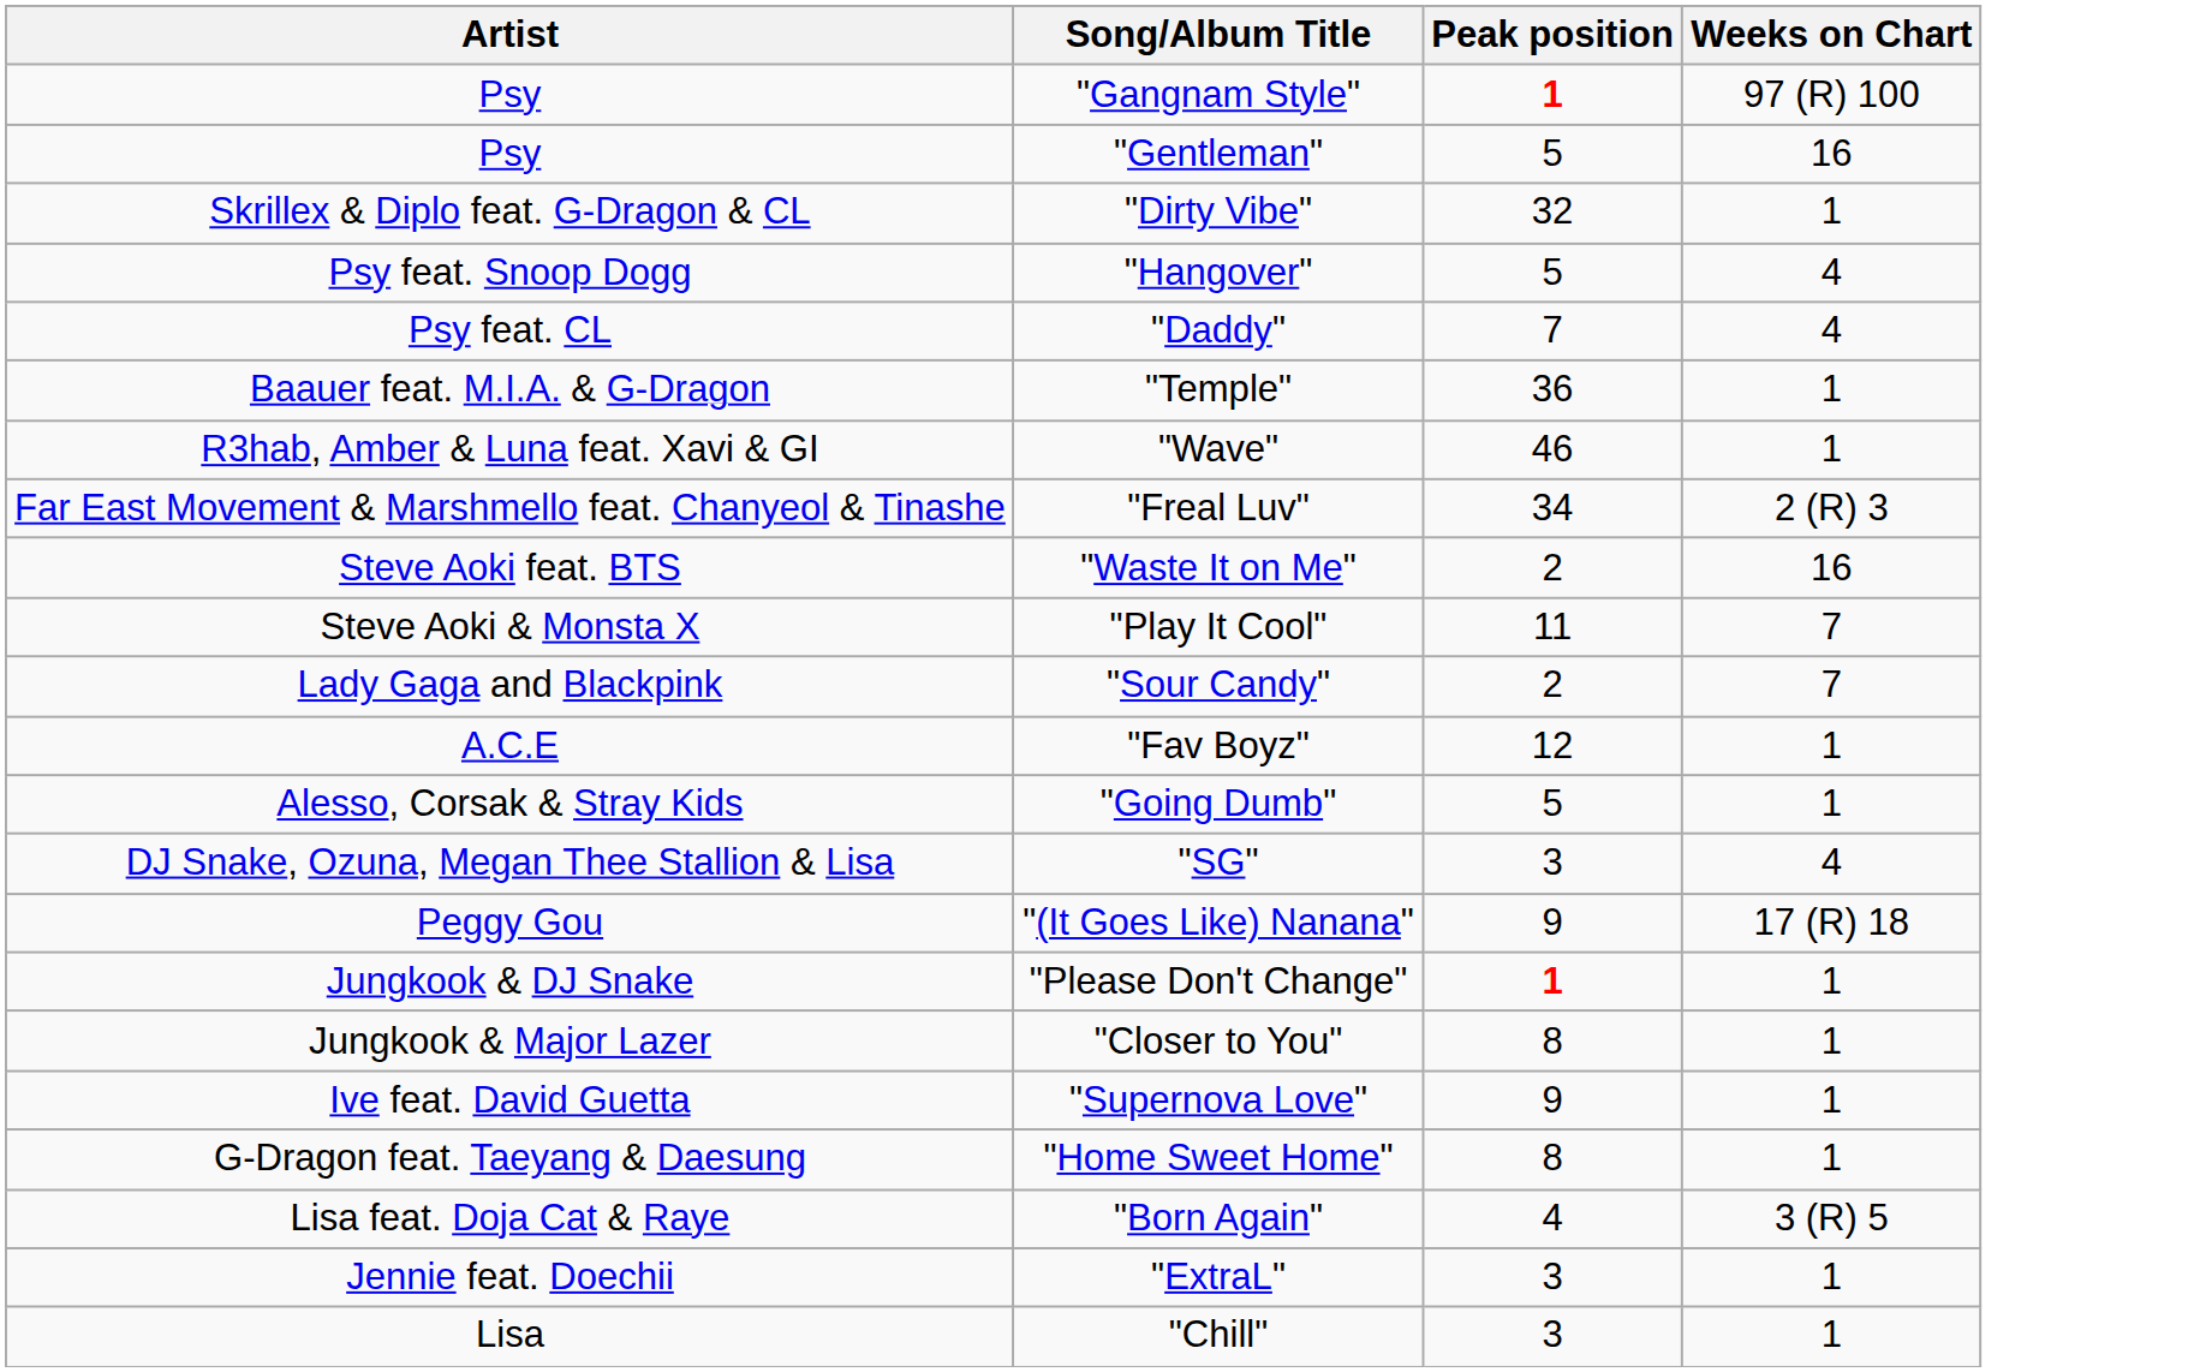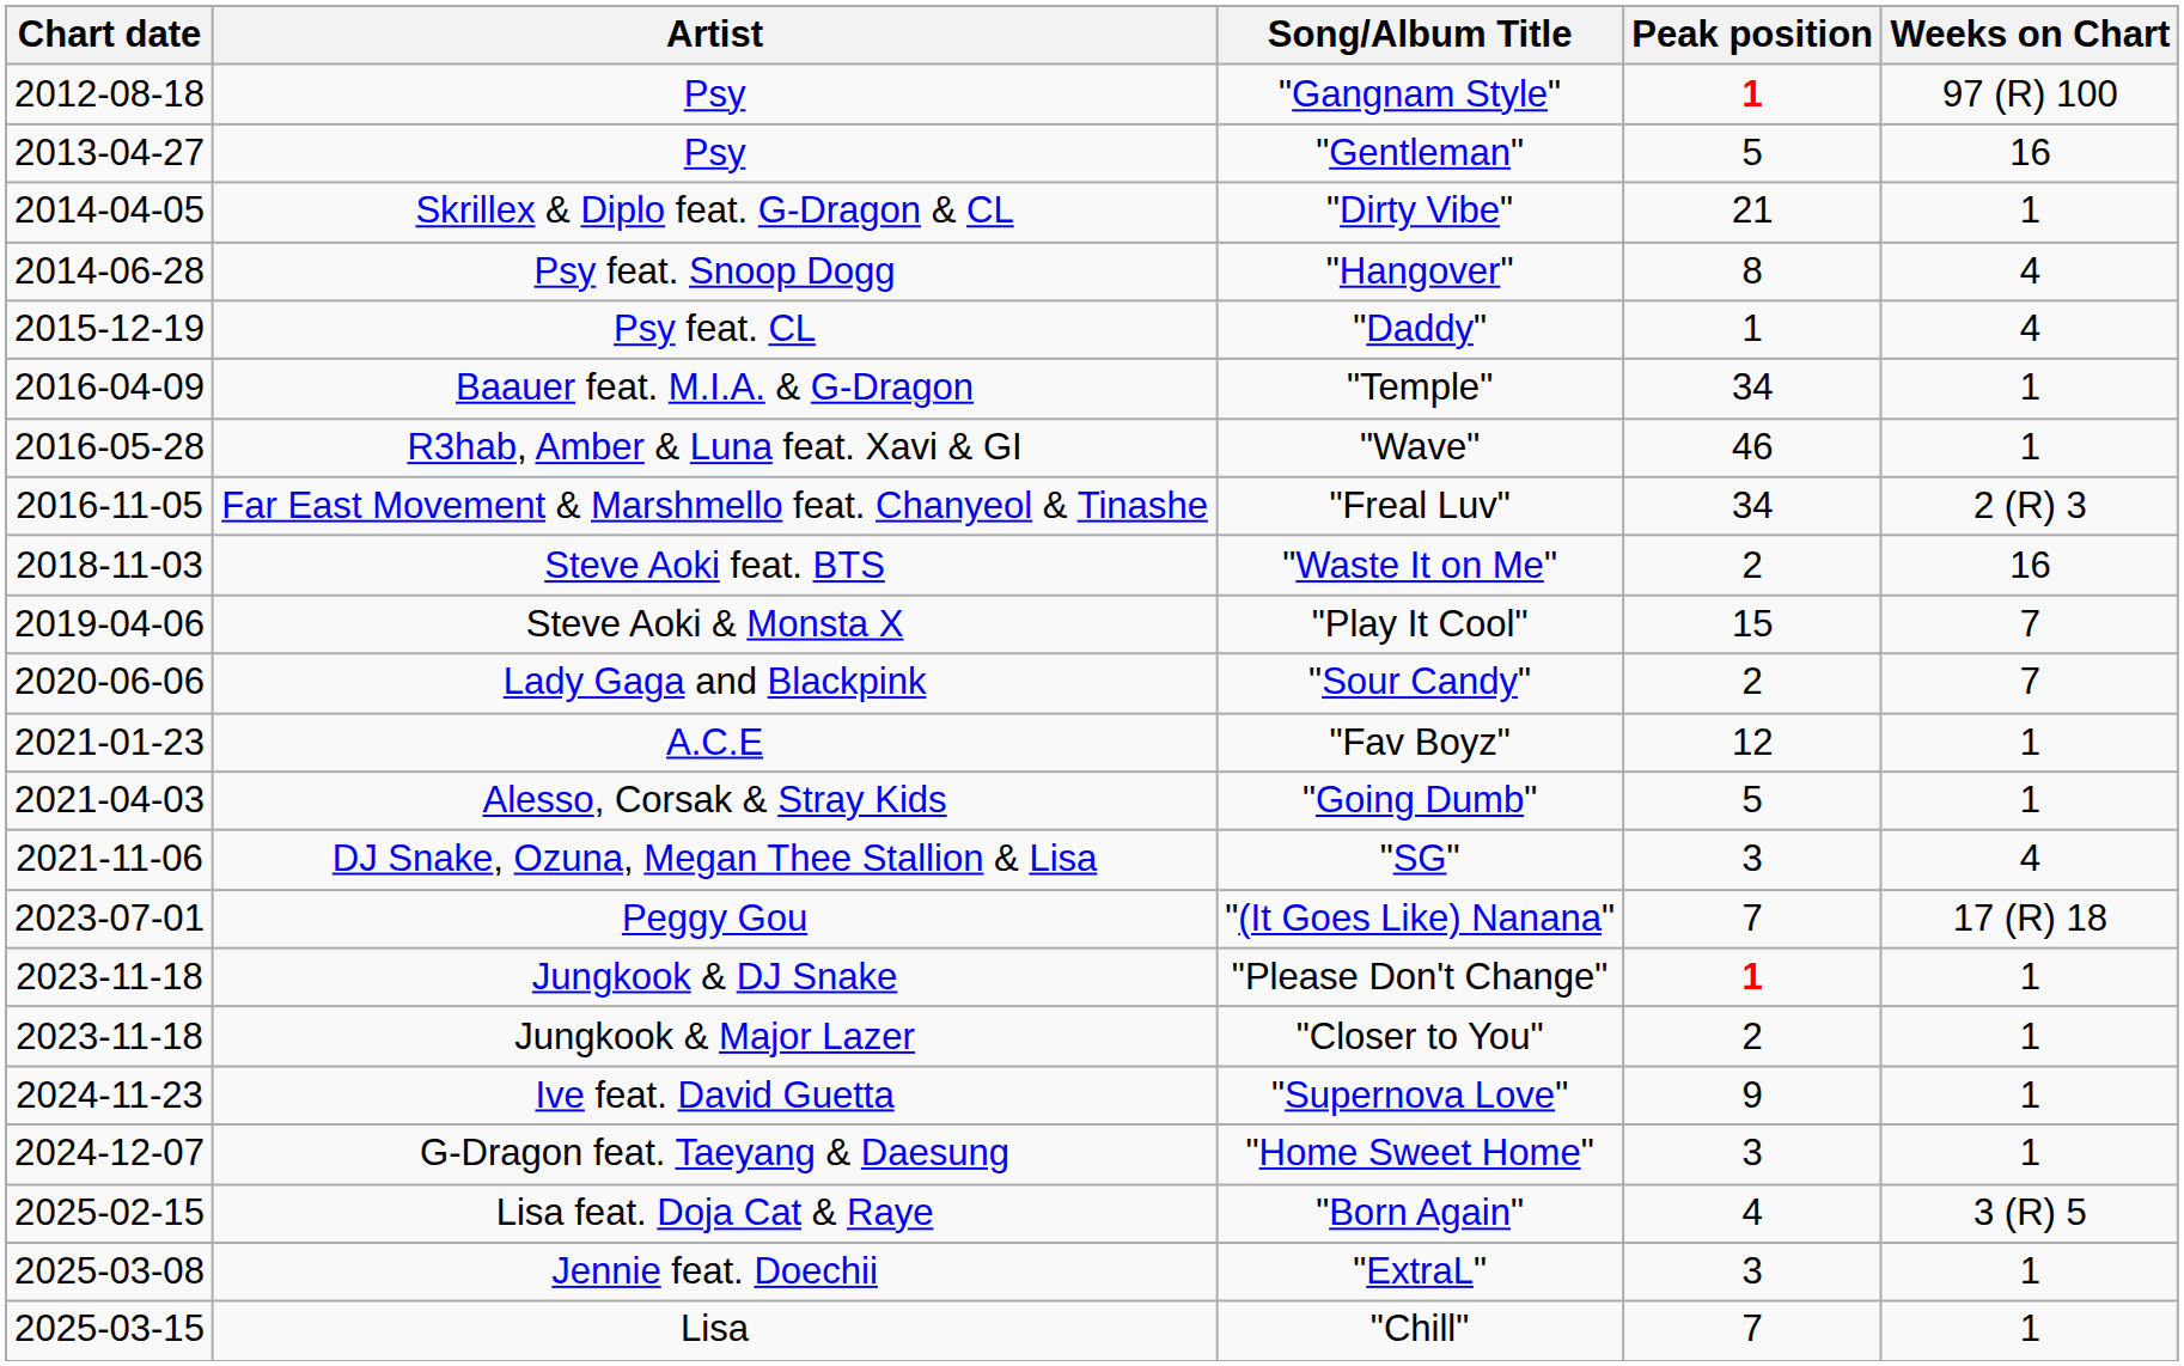+ column: Chart date | 2012-08-18 | 2013-04-27 | 2014-04-05 | 2014-06-28 | 2015-12-19 | 2016-04-09 | 2016-05-28 | 2016-11-05 | 2018-11-03 | 2019-04-06 | 2020-06-06 | 2021-01-23 | 2021-04-03 | 2021-11-06 | 2023-07-01 | 2023-11-18 | 2023-11-18 | 2024-11-23 | 2024-12-07 | 2025-02-15 | 2025-03-08 | 2025-03-15
"Dirty Vibe" | Peak position: 32 -> 21
"Hangover" | Peak position: 5 -> 8
"Daddy" | Peak position: 7 -> 1
"Temple" | Peak position: 36 -> 34
"Play It Cool" | Peak position: 11 -> 15
"(It Goes Like) Nanana" | Peak position: 9 -> 7
"Closer to You" | Peak position: 8 -> 2
"Home Sweet Home" | Peak position: 8 -> 3
"Chill" | Peak position: 3 -> 7
